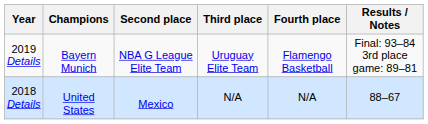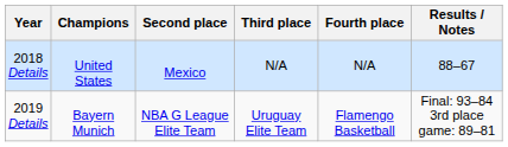rows swapped: 2018 Details <-> 2019 Details
